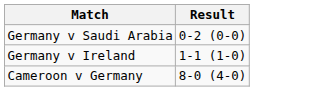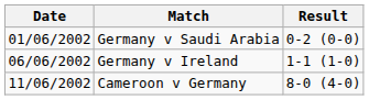+ column: Date | 01/06/2002 | 06/06/2002 | 11/06/2002
